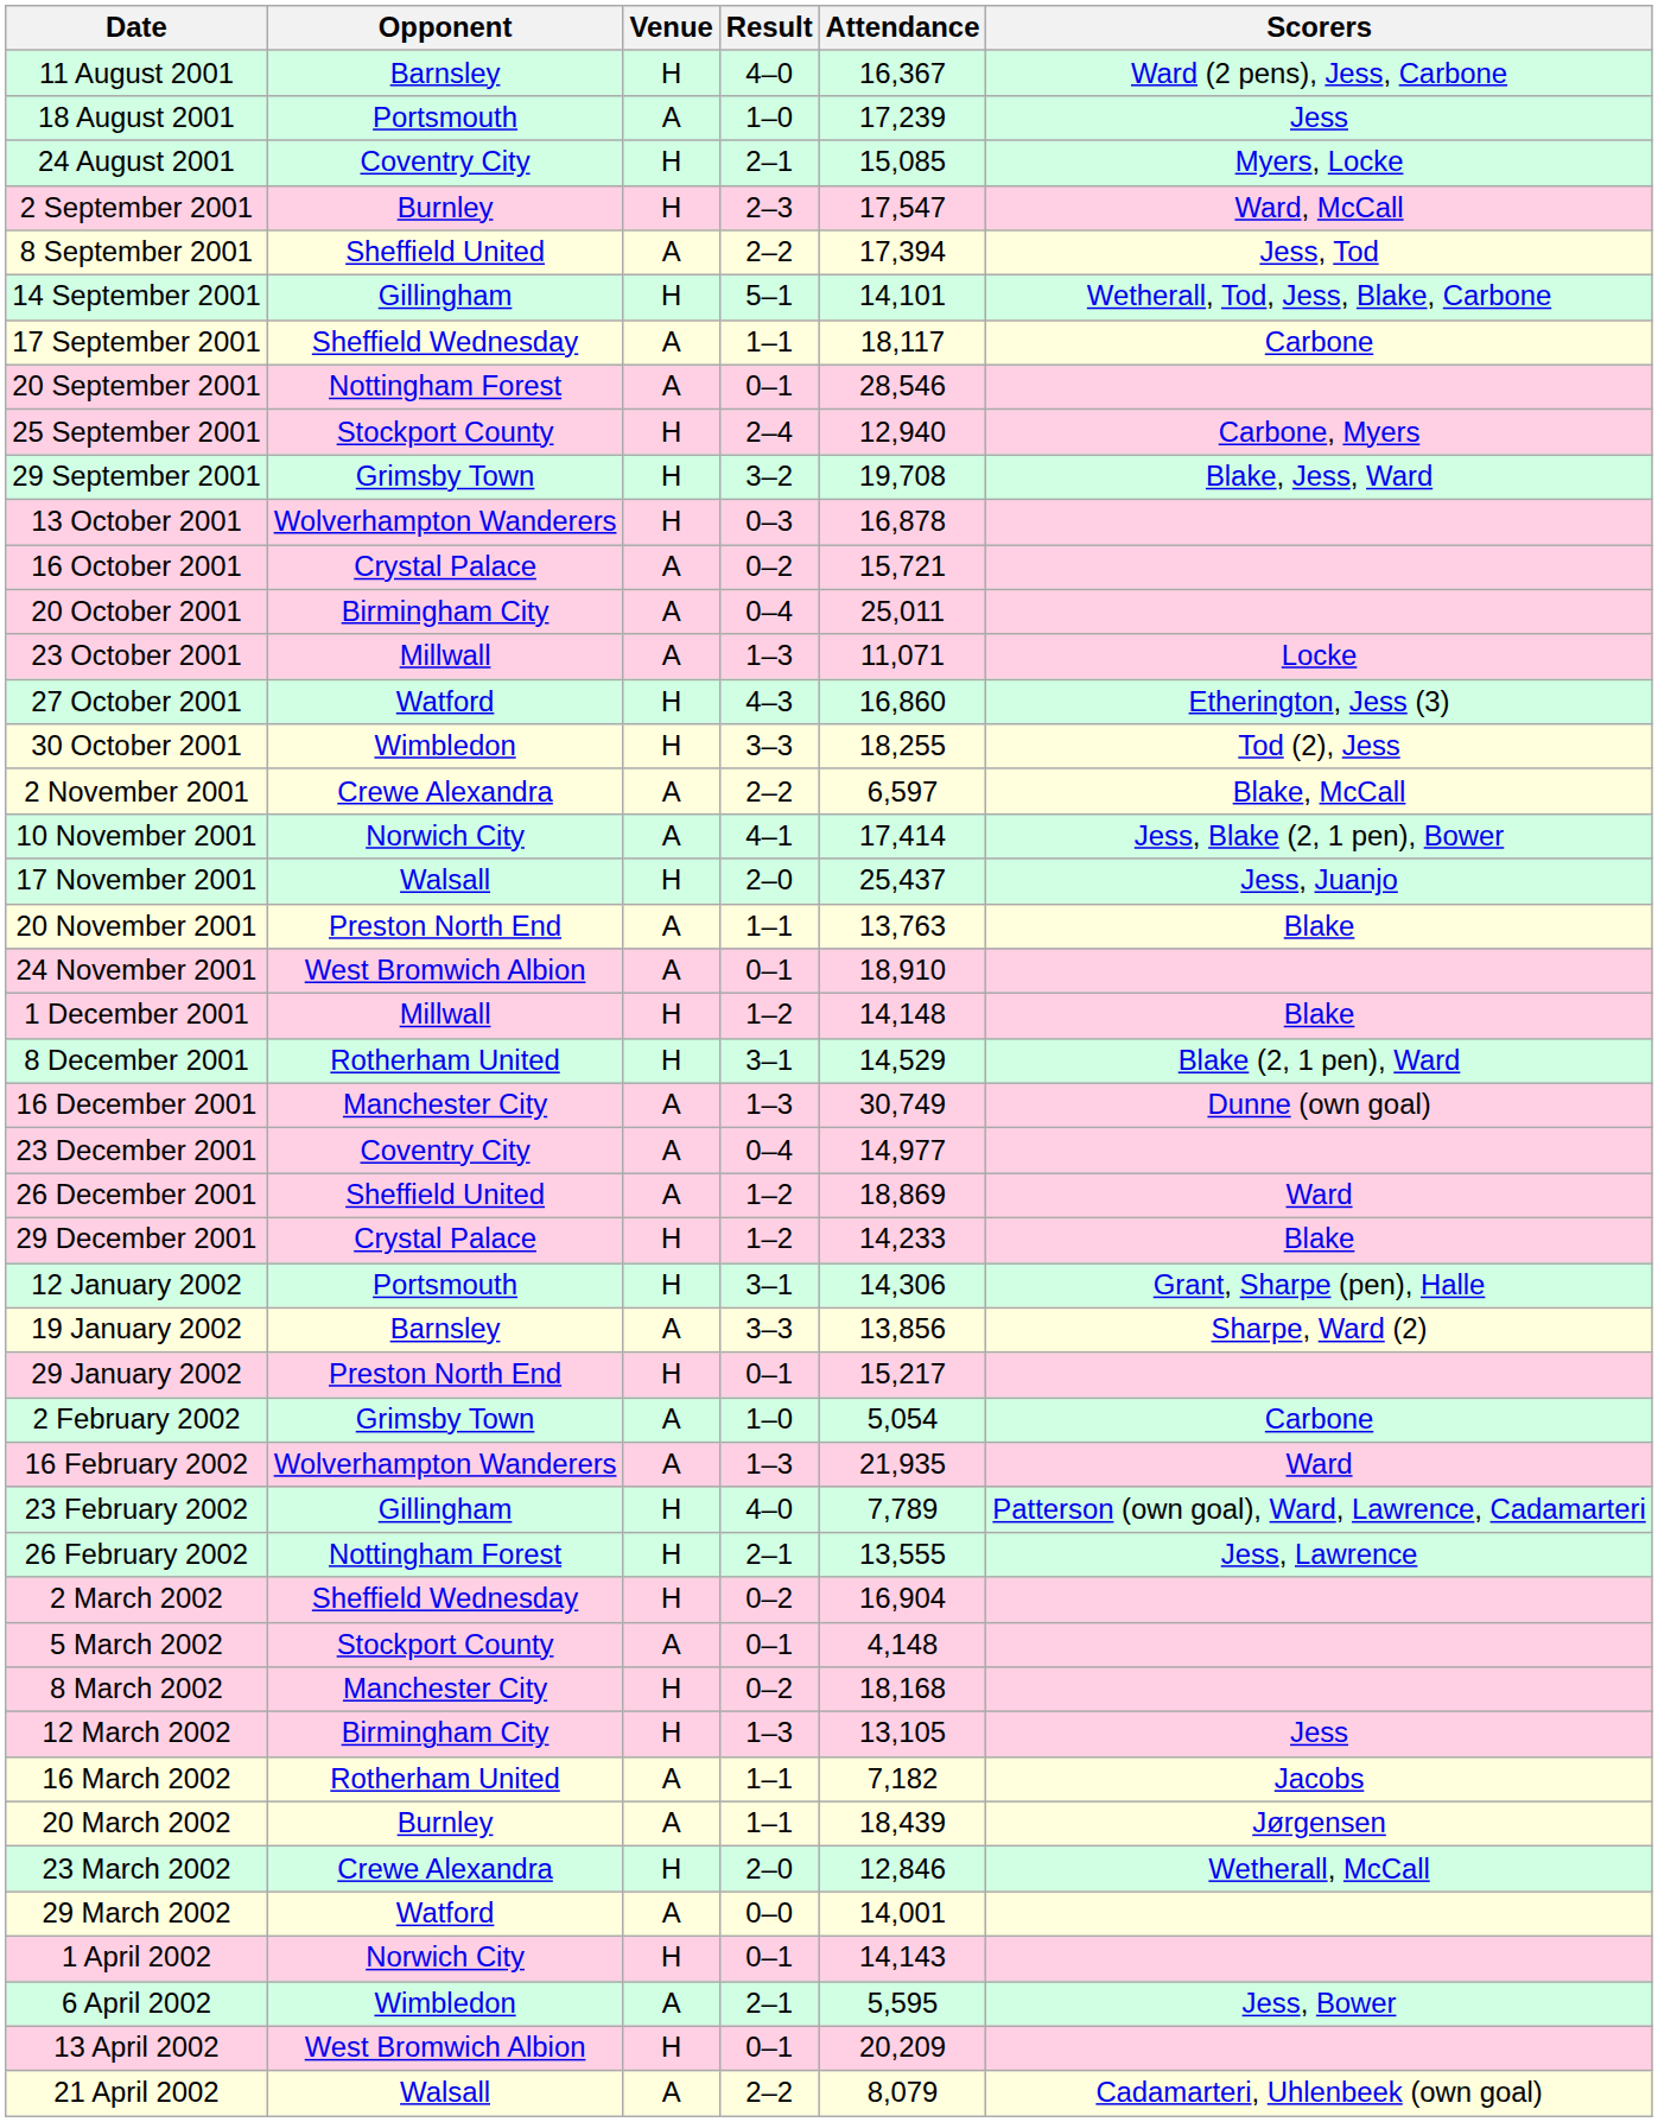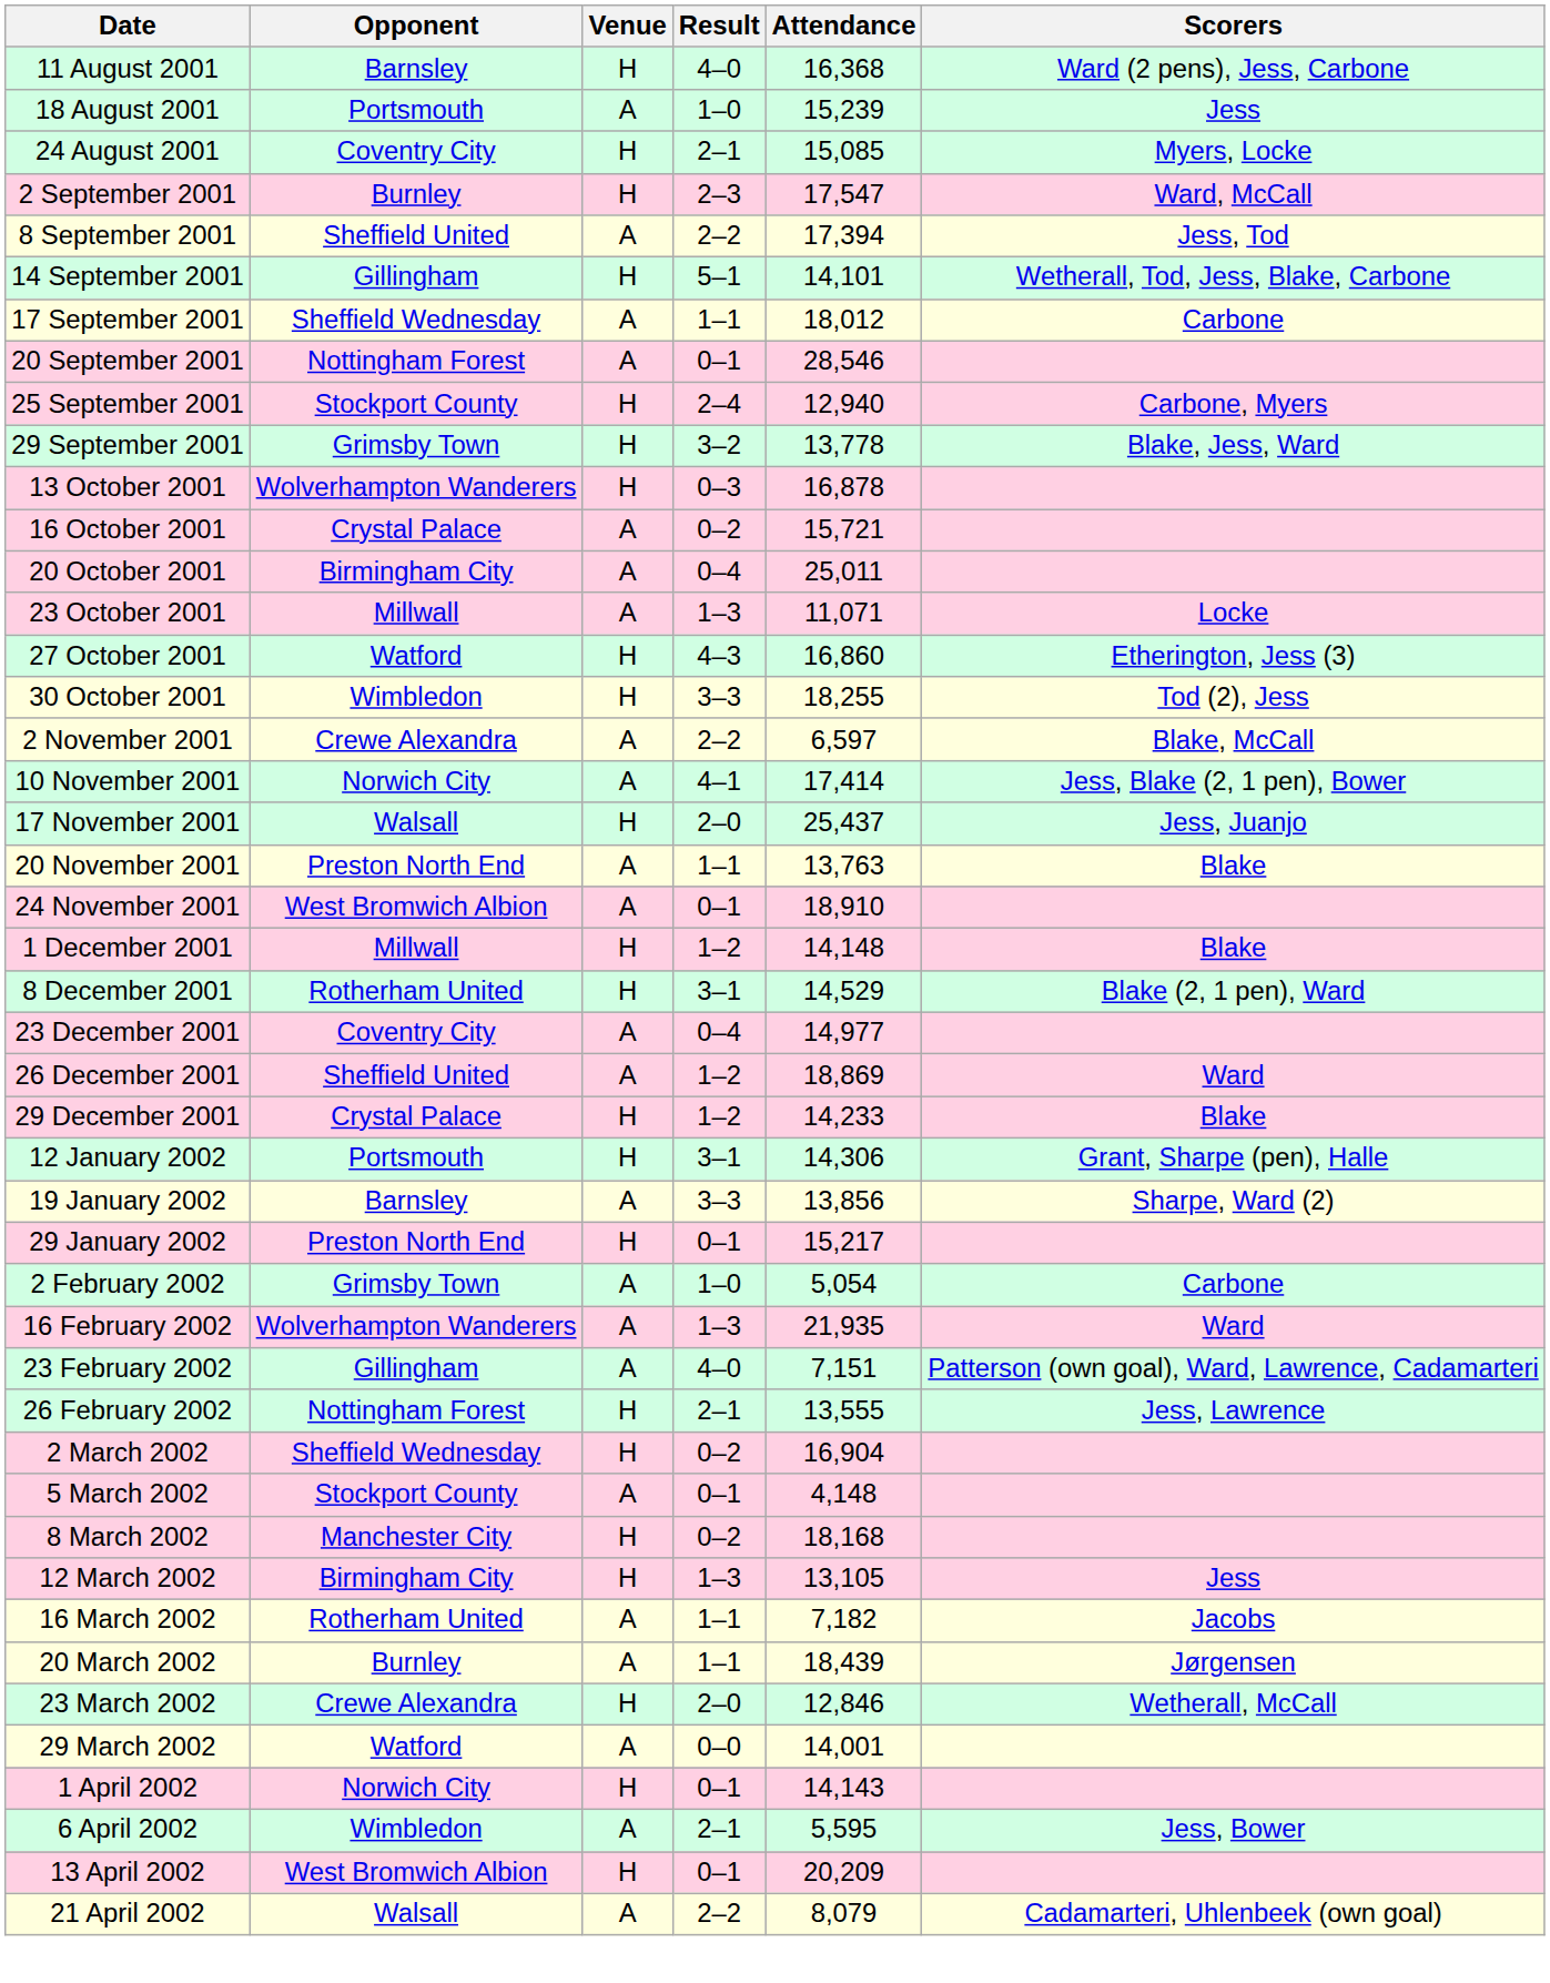11 August 2001 | Attendance: 16,367 -> 16,368
18 August 2001 | Attendance: 17,239 -> 15,239
17 September 2001 | Attendance: 18,117 -> 18,012
29 September 2001 | Attendance: 19,708 -> 13,778
- row: 16 December 2001 | Manchester City | A | 1–3 | 30,749 | Dunne (own goal)
23 February 2002 | Venue: H -> A
23 February 2002 | Attendance: 7,789 -> 7,151
